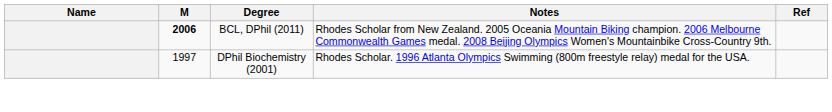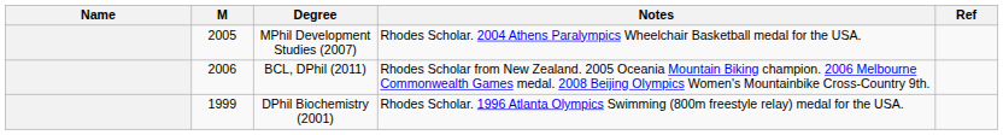+ row: 2005 | MPhil Development Studies (2007) | Rhodes Scholar. 2004 Athens Paralympics Wheelchair Basketball medal for the USA.
BCL, DPhil (2011) | M: bold -> normal
DPhil Biochemistry (2001) | M: 1997 -> 1999
